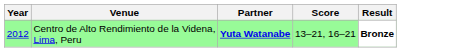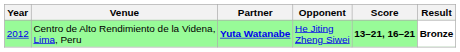+ column: Opponent | He Jiting Zheng Siwei
Centro de Alto Rendimiento de la Videna, Lima, Peru | Score: normal -> bold
